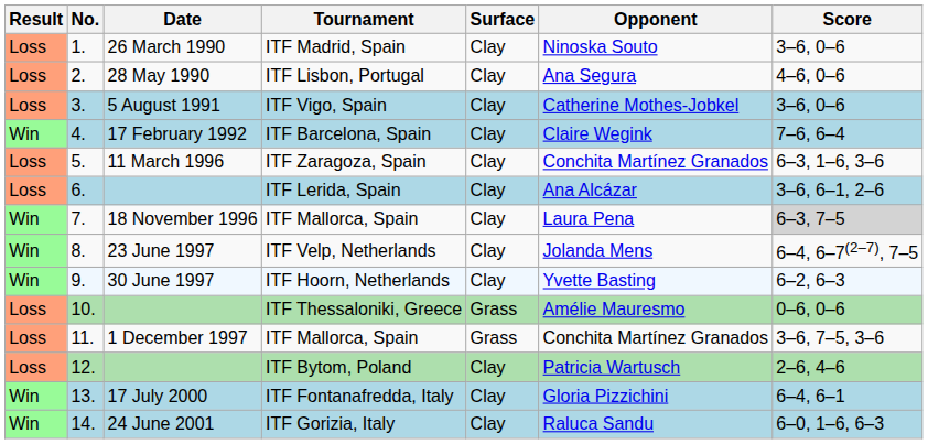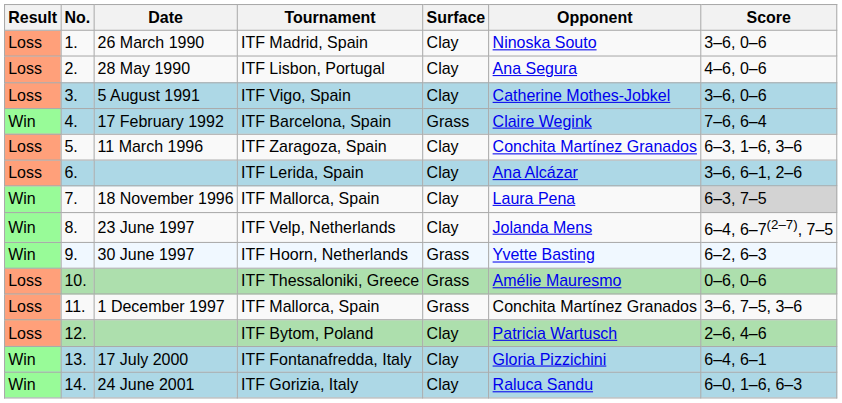ITF Barcelona, Spain | Surface: Clay -> Grass
ITF Hoorn, Netherlands | Surface: Clay -> Grass
